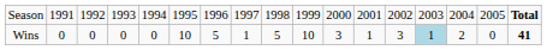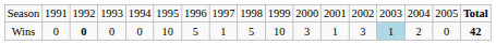Wins | column 3: normal -> bold
Wins | column 17: 41 -> 42
